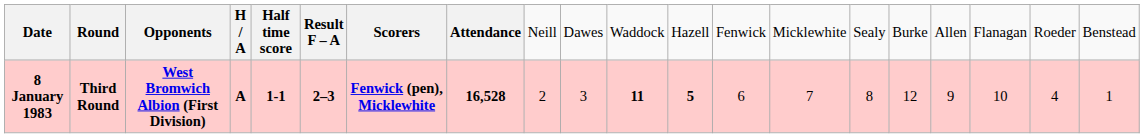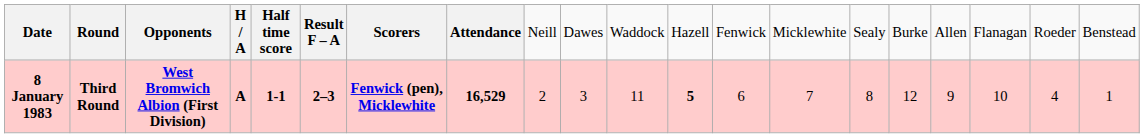8 January 1983 | column 8: 16,528 -> 16,529
8 January 1983 | column 11: bold -> normal
